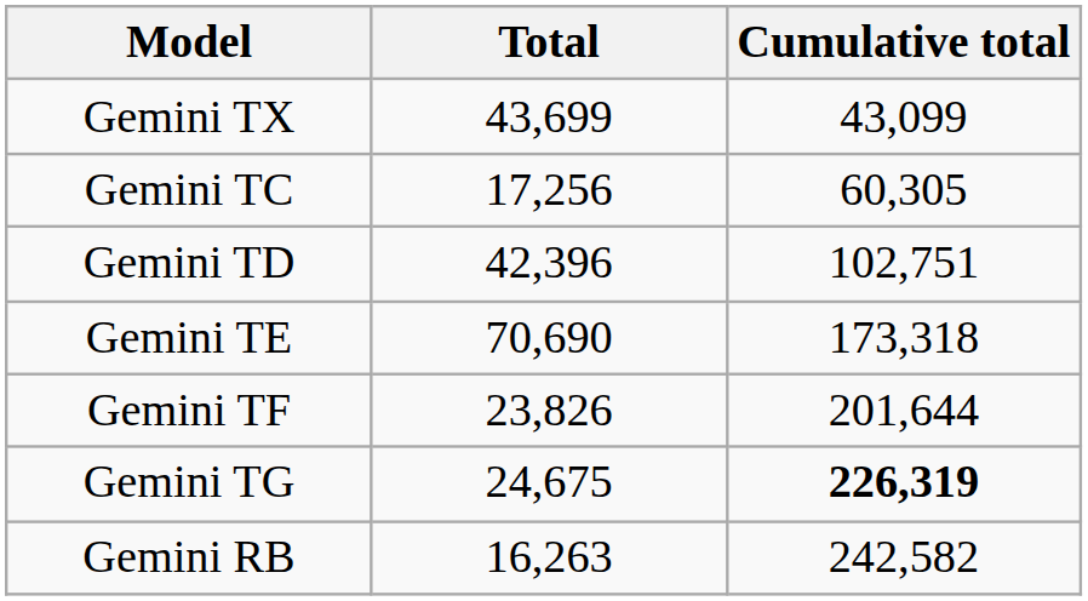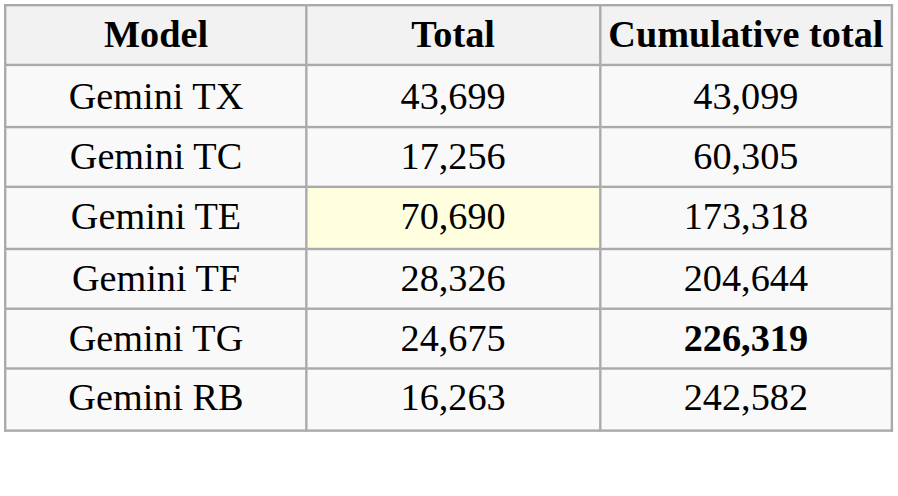- row: Gemini TD | 42,396 | 102,751
Gemini TE | Total: no background -> lightyellow background
Gemini TF | Total: 23,826 -> 28,326
Gemini TF | Cumulative total: 201,644 -> 204,644
